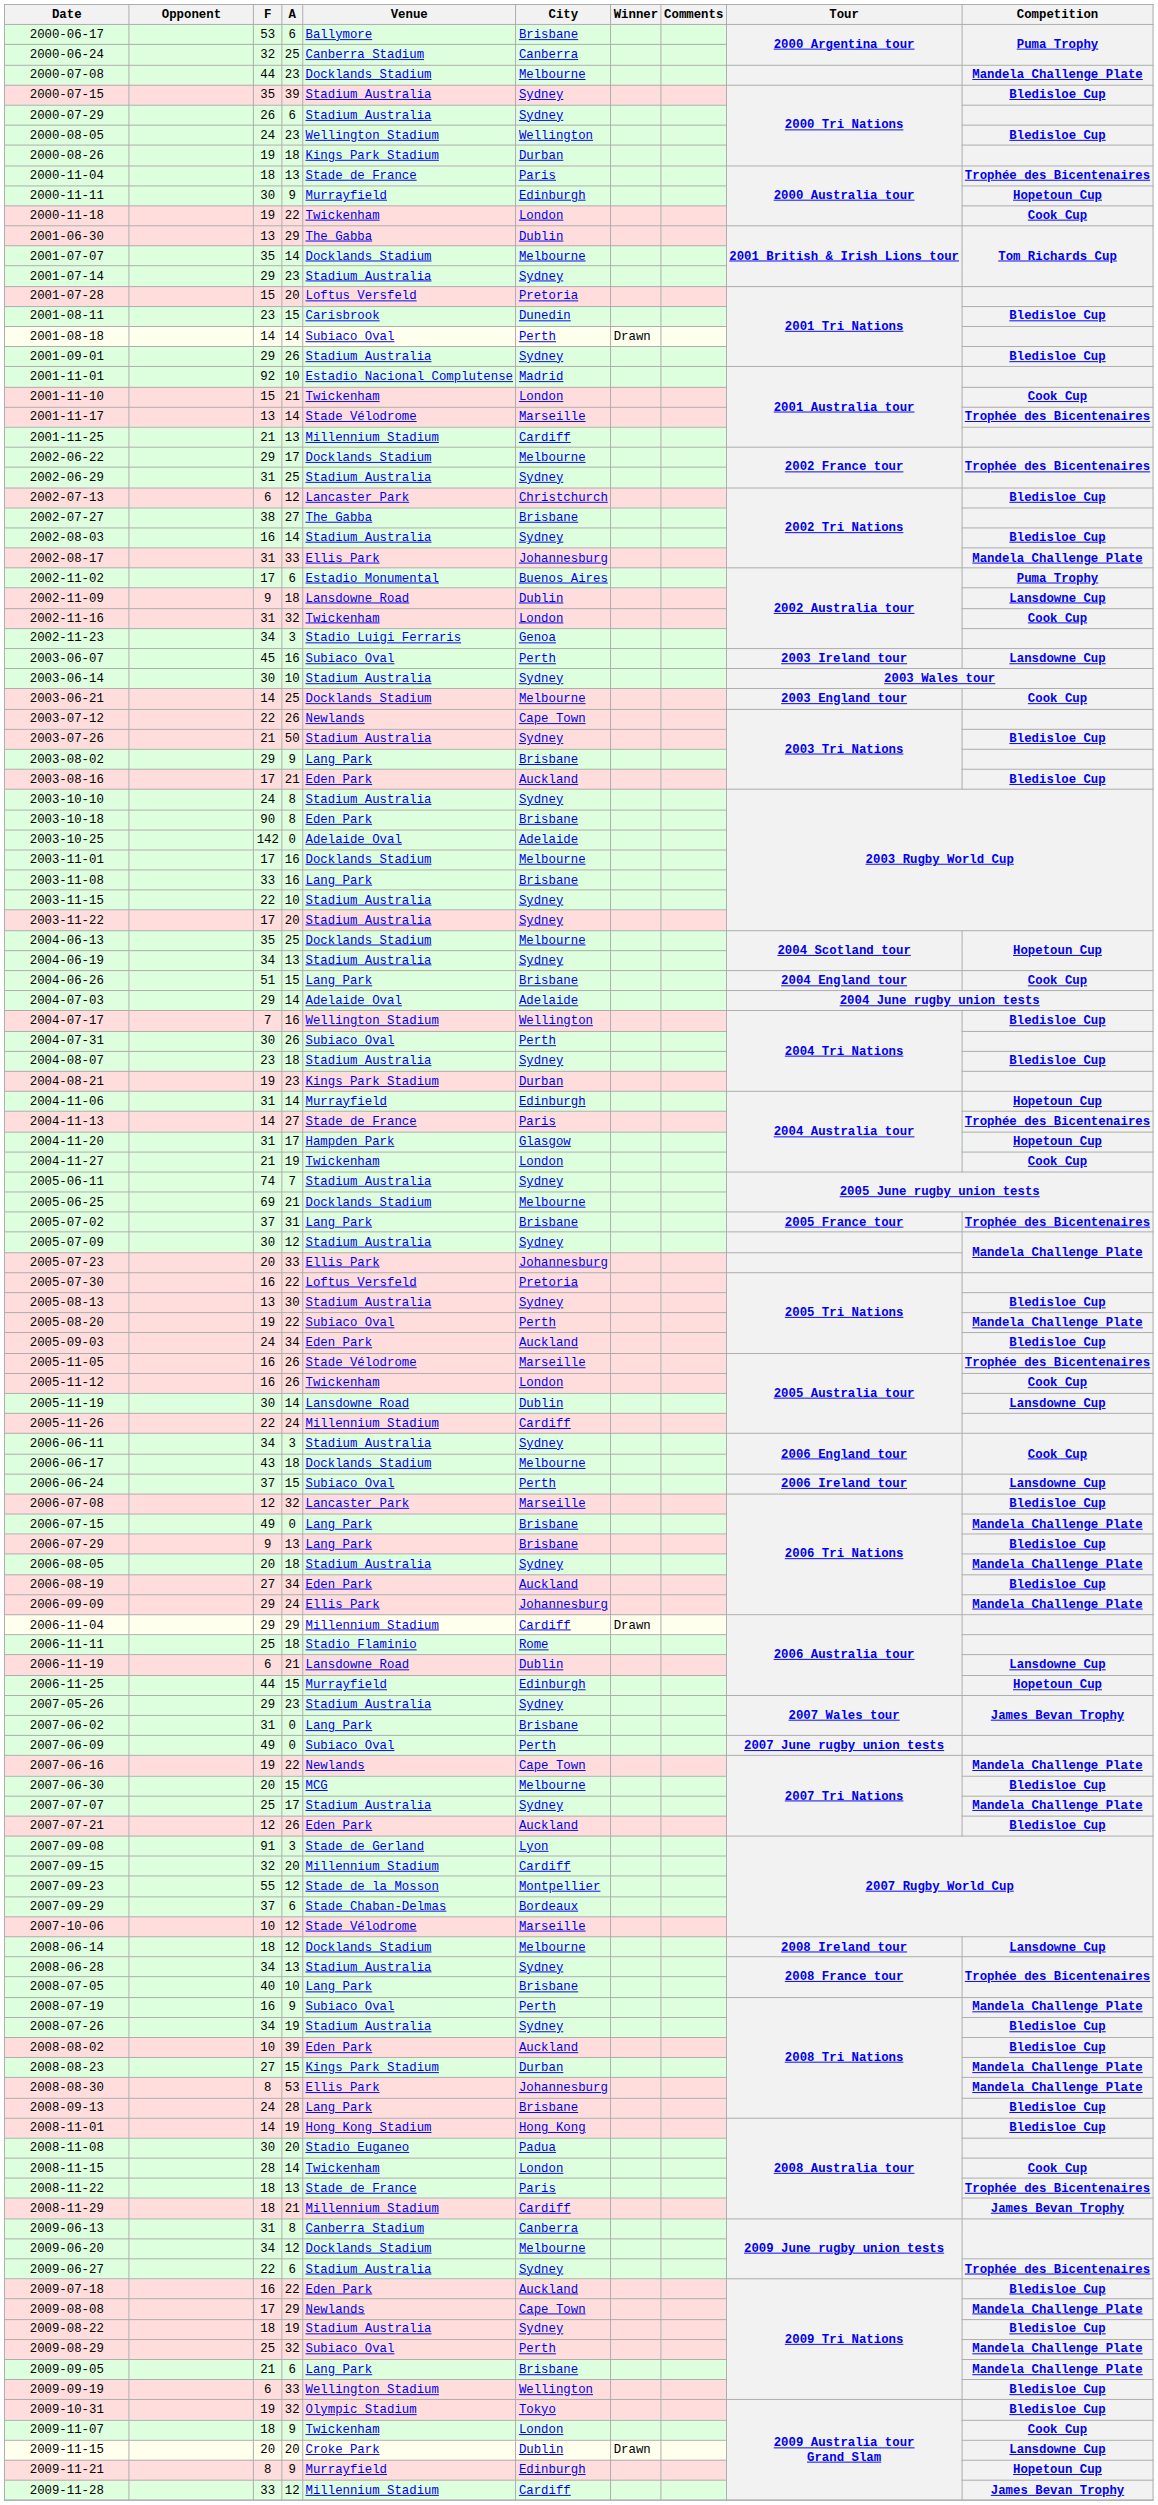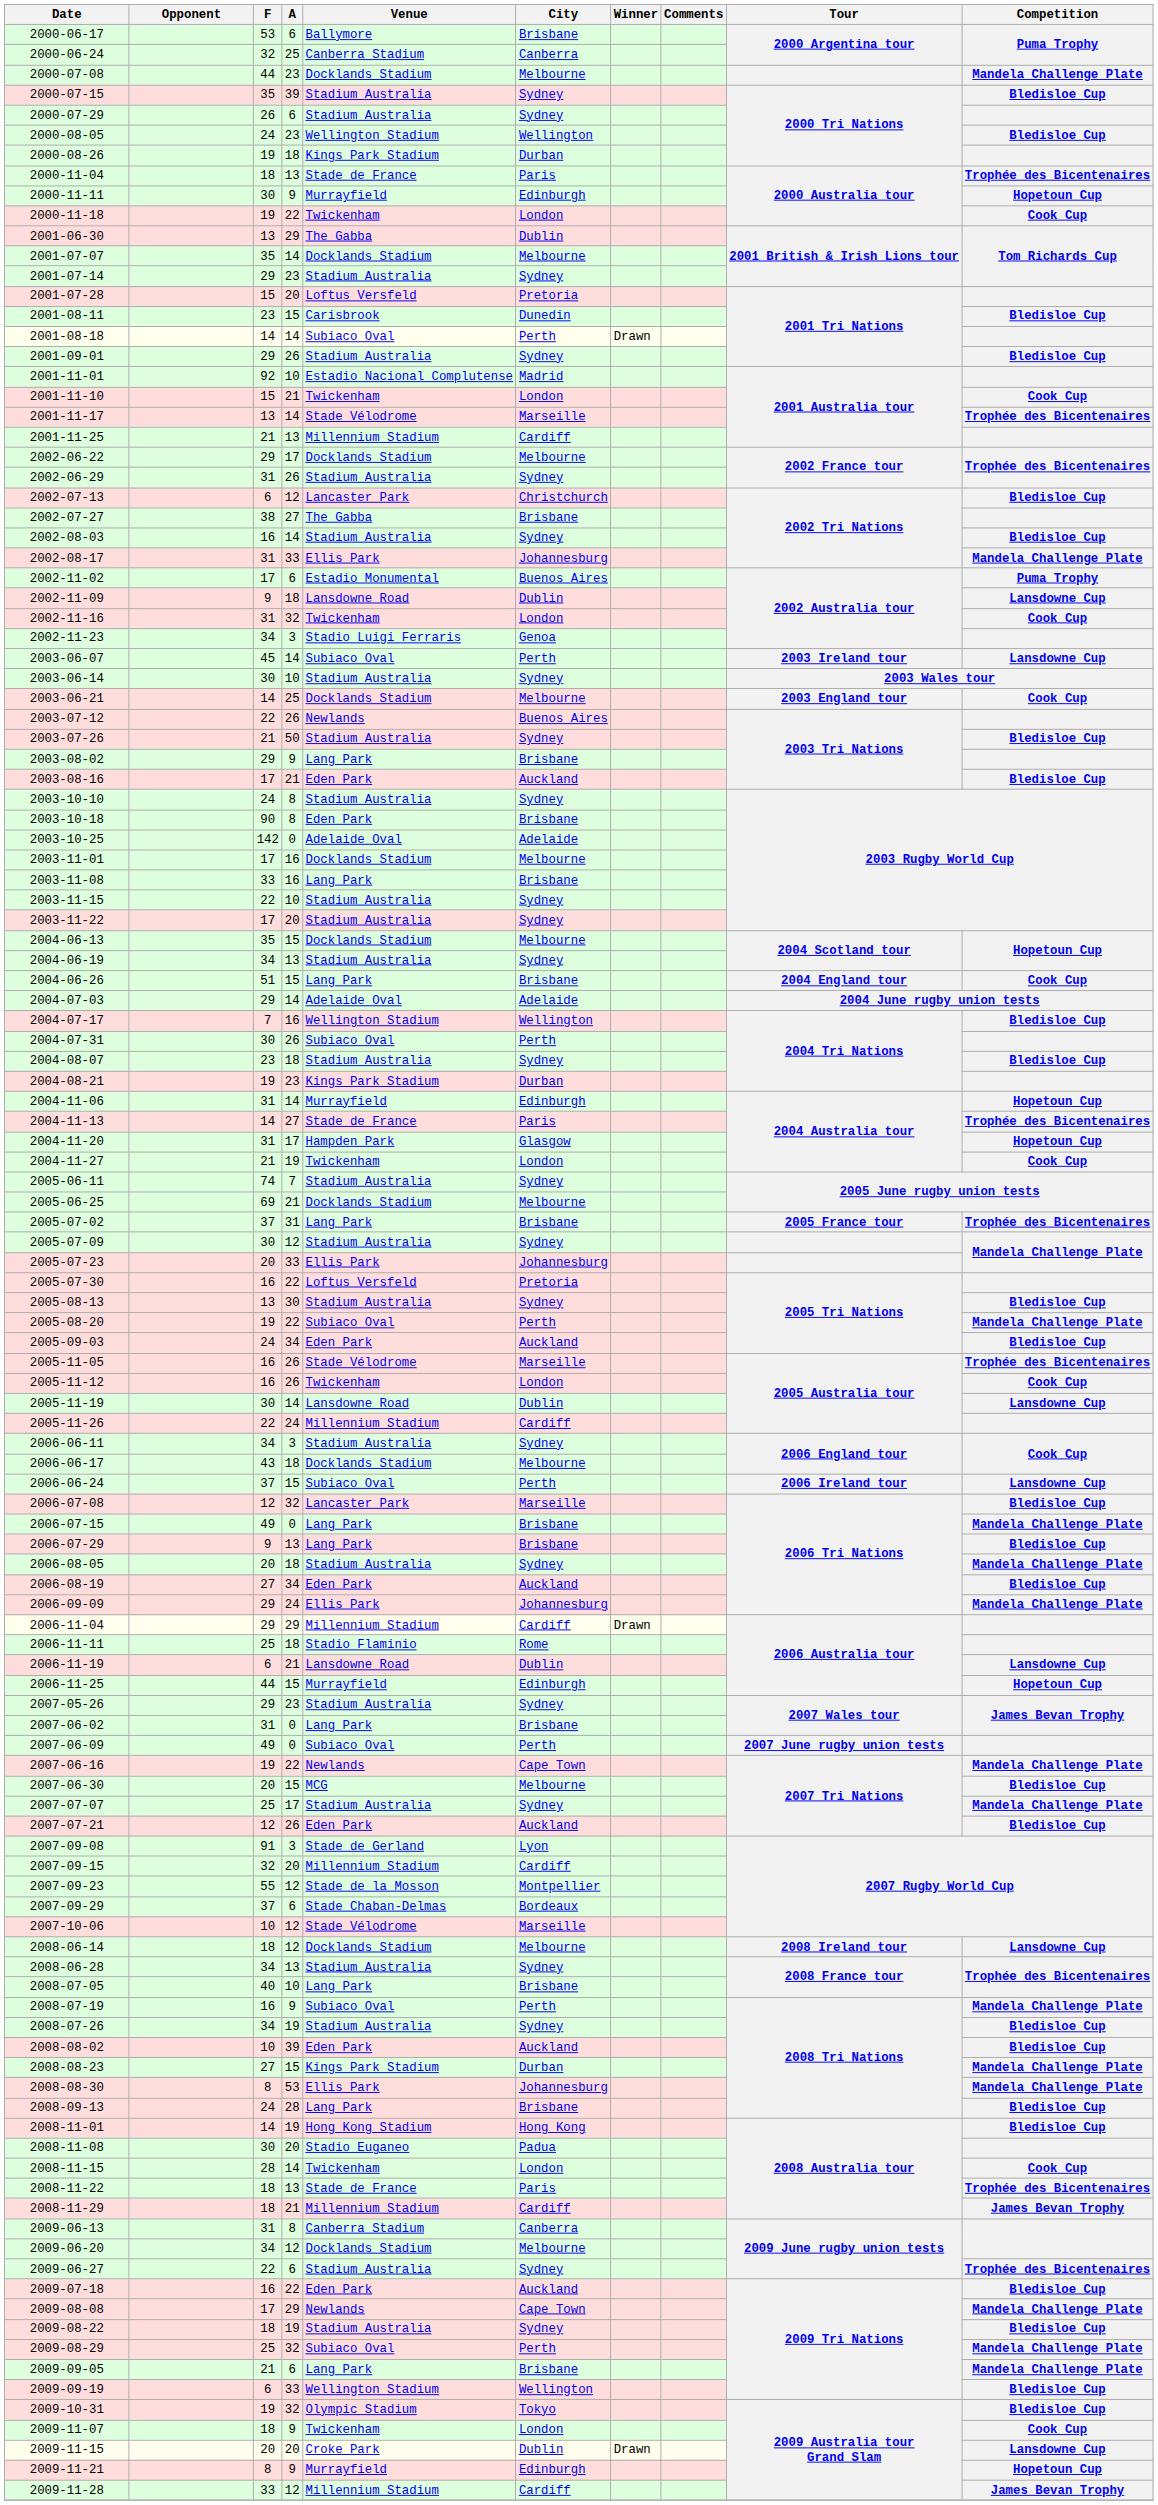2002-06-29 | A: 25 -> 26
2003-06-07 | A: 16 -> 14
2003-07-12 | City: Cape Town -> Buenos Aires
2004-06-13 | A: 25 -> 15
